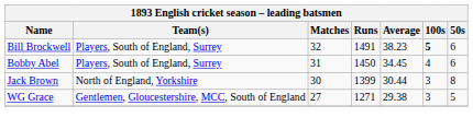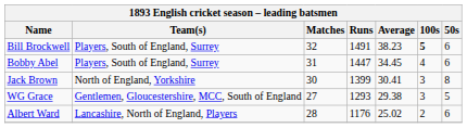Bobby Abel | Runs: 1450 -> 1447
Jack Brown | Average: 30.44 -> 30.41
WG Grace | Runs: 1271 -> 1293
+ row: Albert Ward | Lancashire, North of England, Players | 28 | 1176 | 25.02 | 2 | 6
